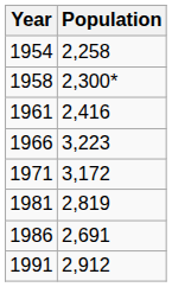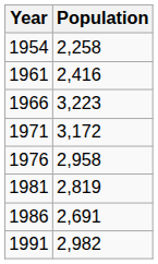- row: 1958 | 2,300*
+ row: 1976 | 2,958
1991 | Population: 2,912 -> 2,982
